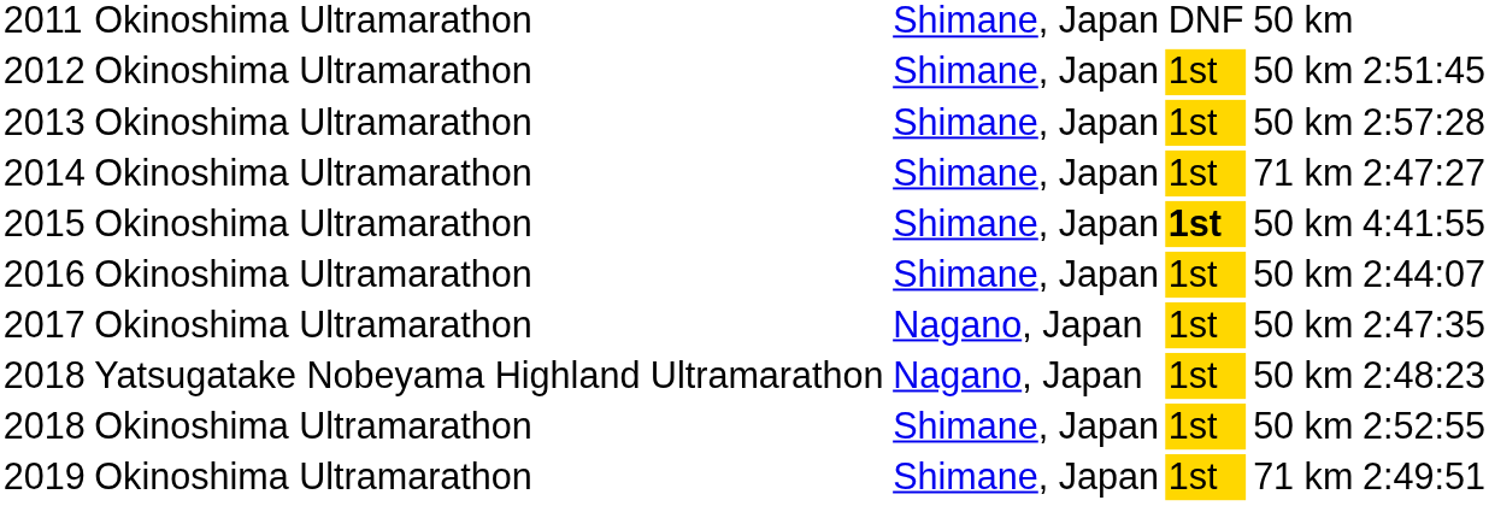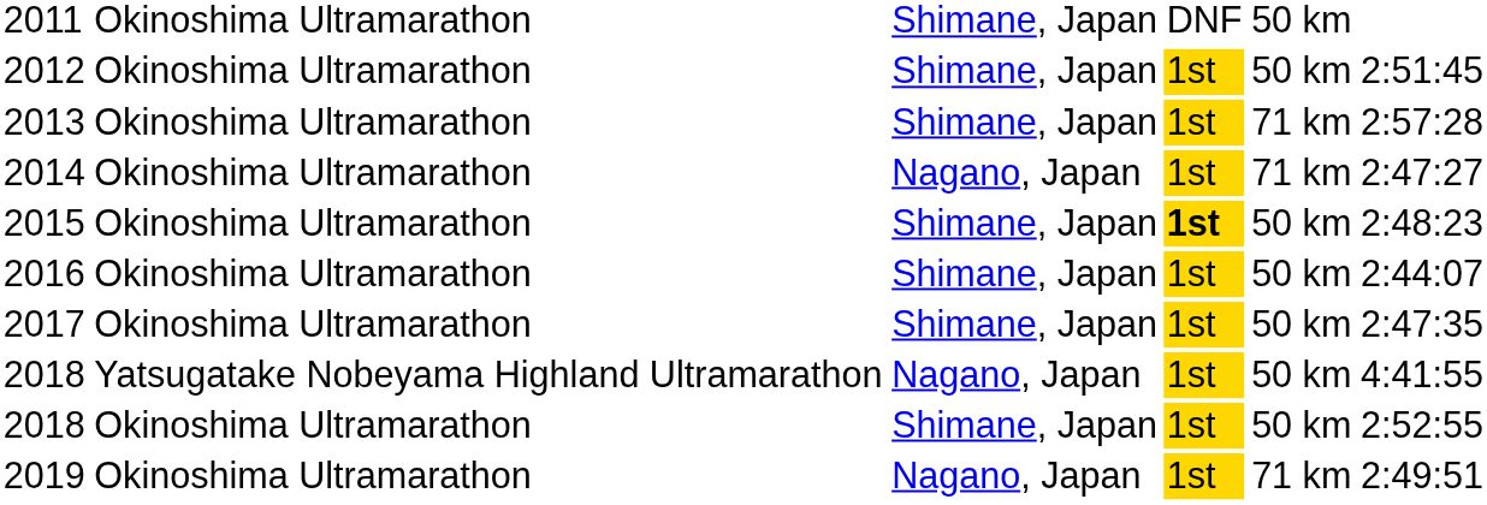2013 | column 5: 50 km -> 71 km
2014 | column 3: Shimane, Japan -> Nagano, Japan
2015 | column 6: 4:41:55 -> 2:48:23
2017 | column 3: Nagano, Japan -> Shimane, Japan
2018 / Yatsugatake Nobeyama Highland Ultramarathon | column 6: 2:48:23 -> 4:41:55
2019 | column 3: Shimane, Japan -> Nagano, Japan
